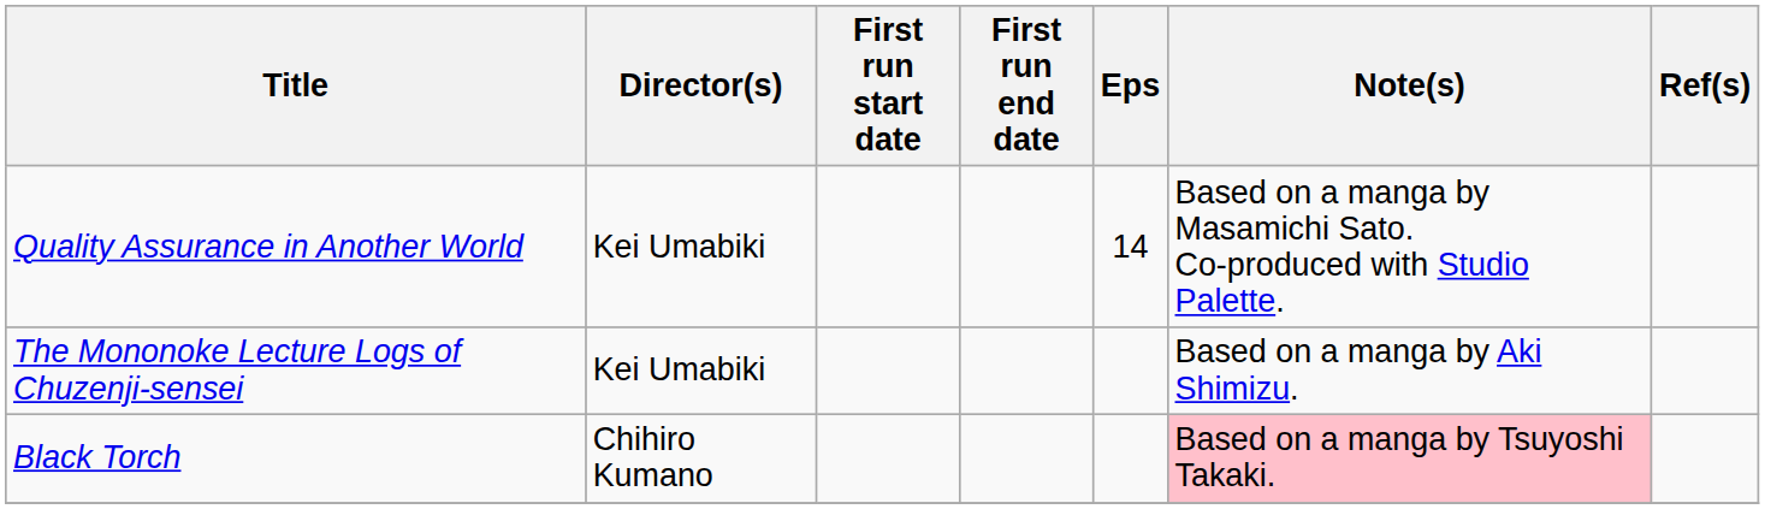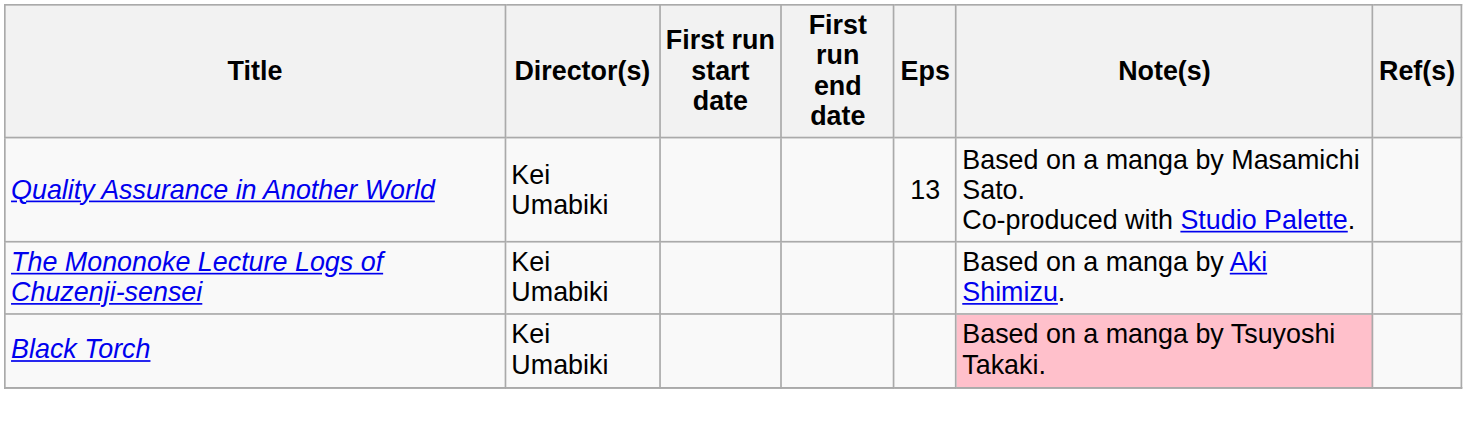Quality Assurance in Another World | Eps: 14 -> 13
Black Torch | Director(s): Chihiro Kumano -> Kei Umabiki
